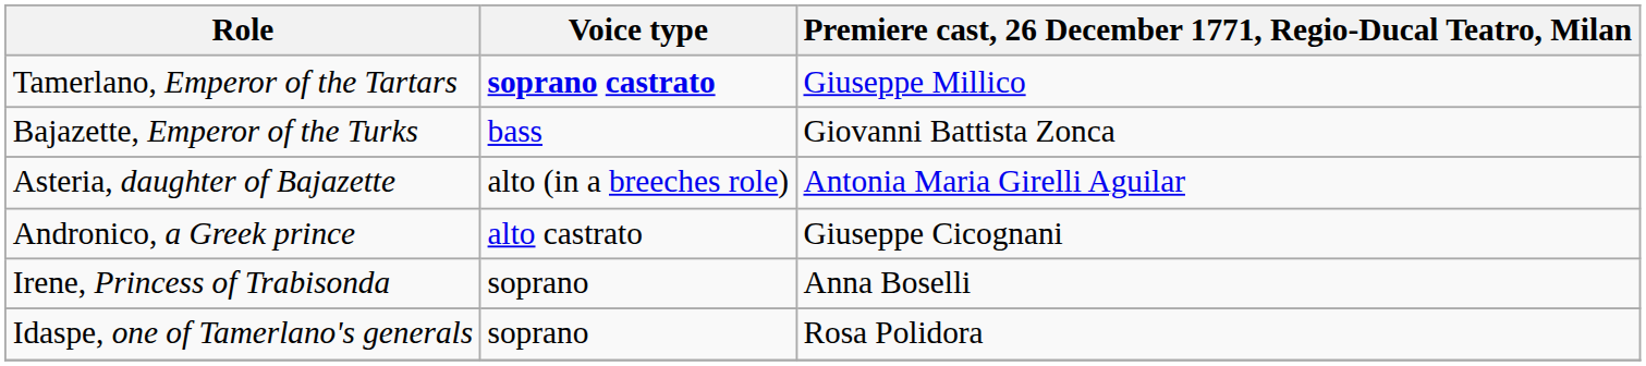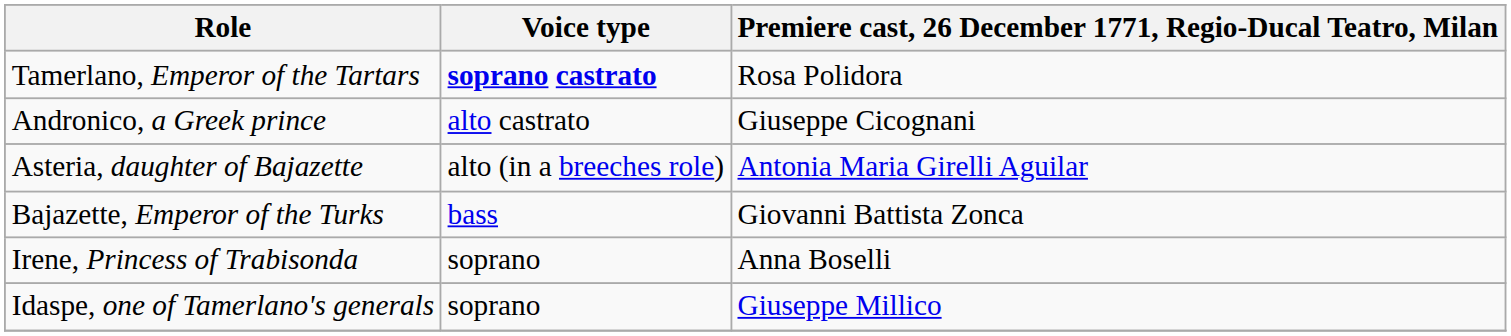Tamerlano, Emperor of the Tartars | Premiere cast, 26 December 1771, Regio-Ducal Teatro, Milan: Giuseppe Millico -> Rosa Polidora
rows swapped: Bajazette, Emperor of the Turks <-> Andronico, a Greek prince
Idaspe, one of Tamerlano's generals | Premiere cast, 26 December 1771, Regio-Ducal Teatro, Milan: Rosa Polidora -> Giuseppe Millico
